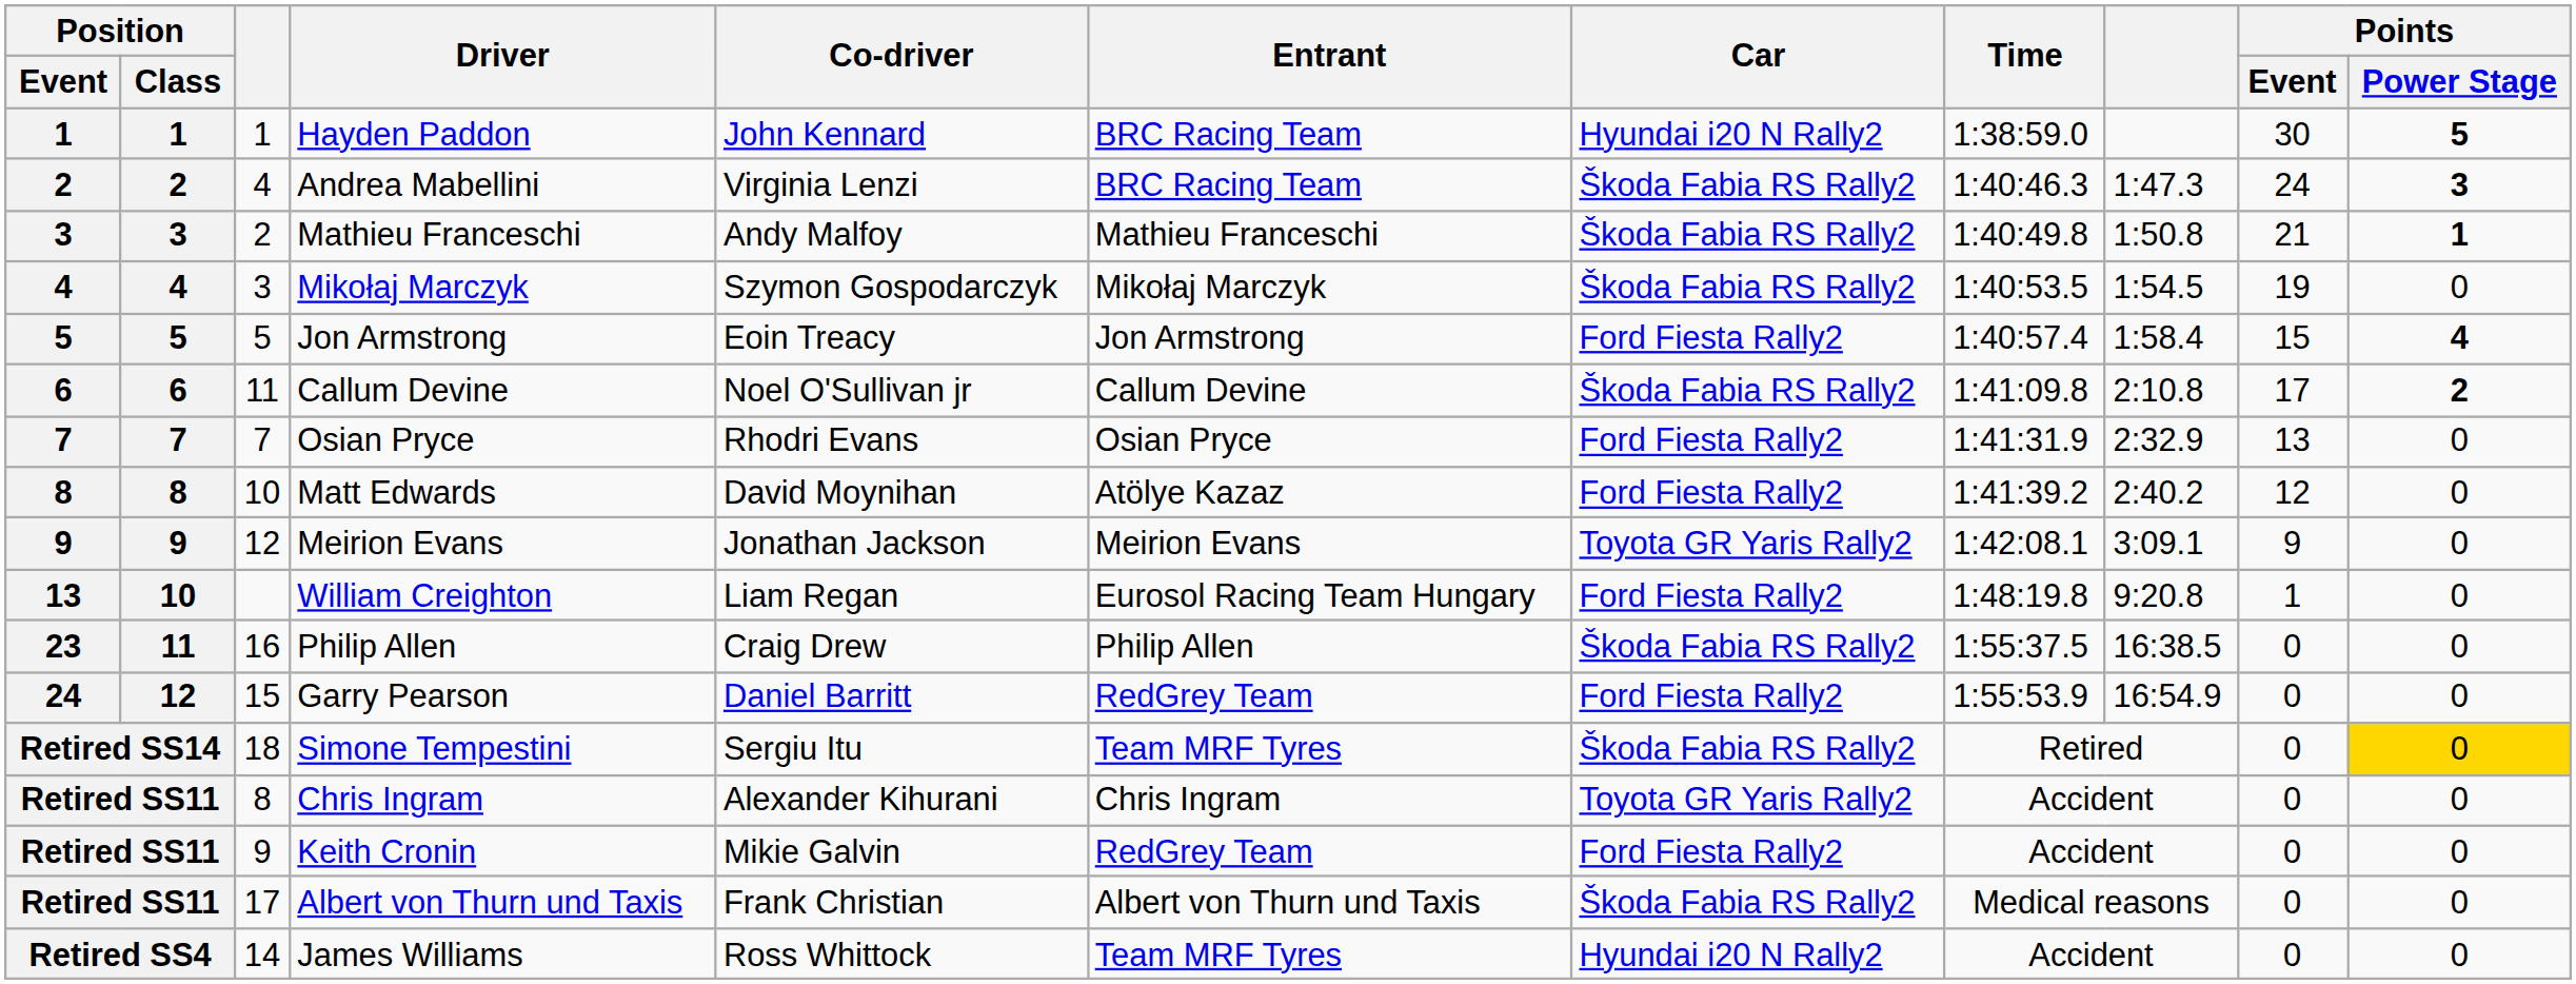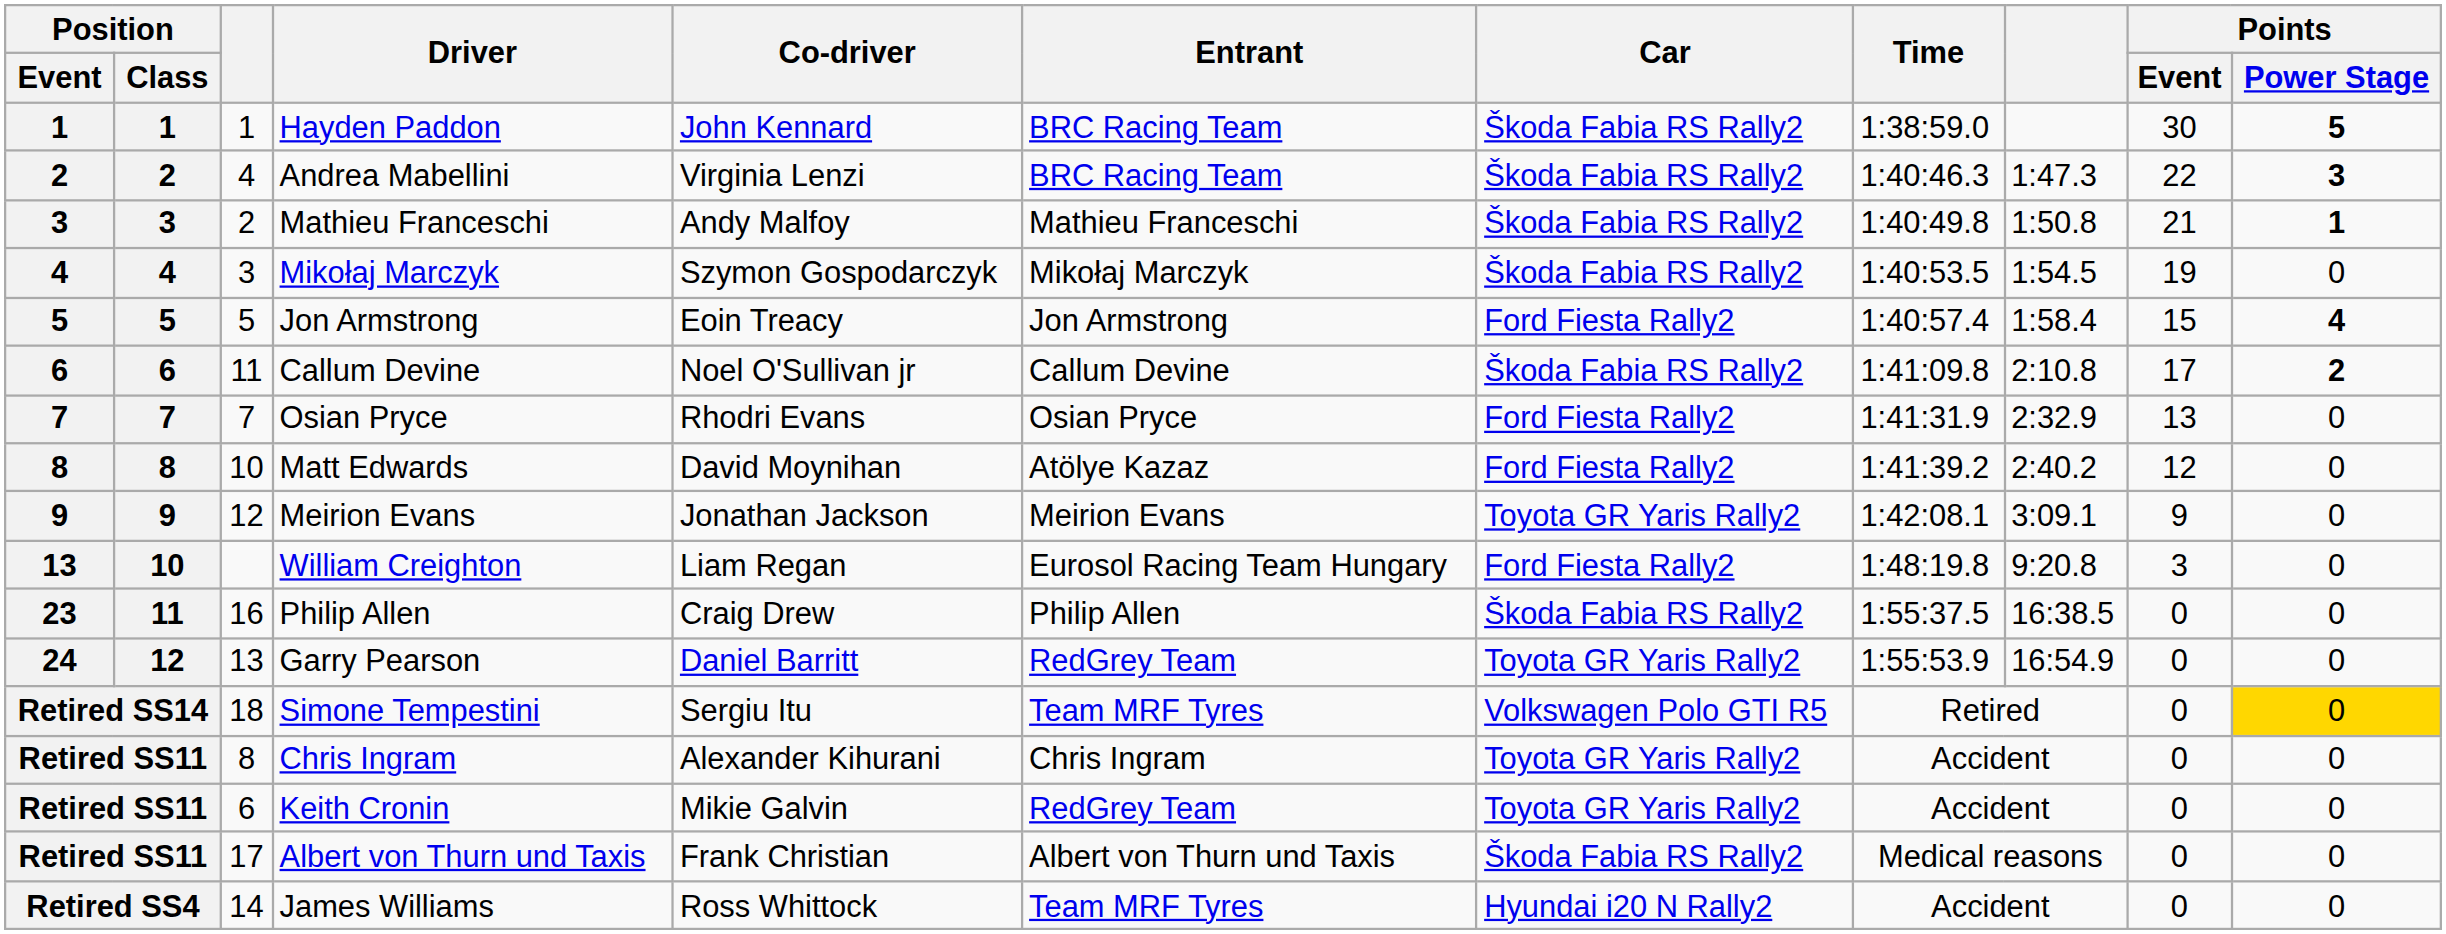Hayden Paddon | Car: Hyundai i20 N Rally2 -> Škoda Fabia RS Rally2
Andrea Mabellini | Points / Event: 24 -> 22
William Creighton | Points / Event: 1 -> 3
Garry Pearson | column 3: 15 -> 13
Garry Pearson | Car: Ford Fiesta Rally2 -> Toyota GR Yaris Rally2
Simone Tempestini | Car: Škoda Fabia RS Rally2 -> Volkswagen Polo GTI R5
Keith Cronin | column 3: 9 -> 6
Keith Cronin | Car: Ford Fiesta Rally2 -> Toyota GR Yaris Rally2
